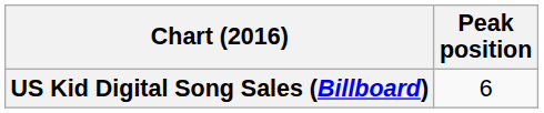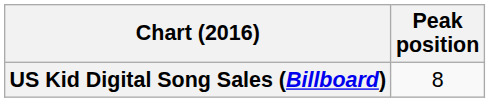US Kid Digital Song Sales (Billboard) | Peak position: 6 -> 8
